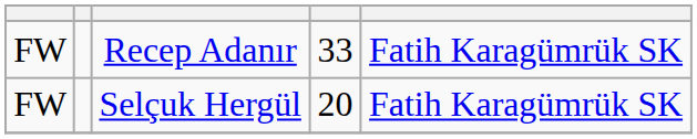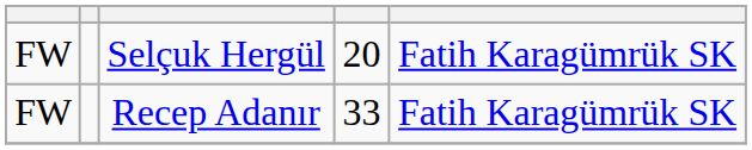rows swapped: Recep Adanır <-> Selçuk Hergül
